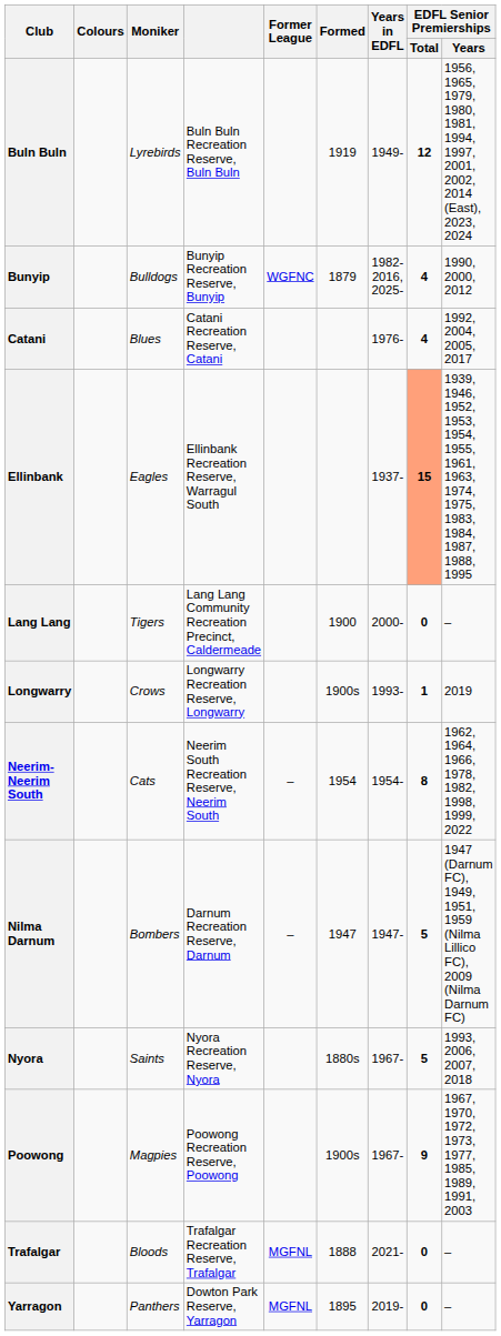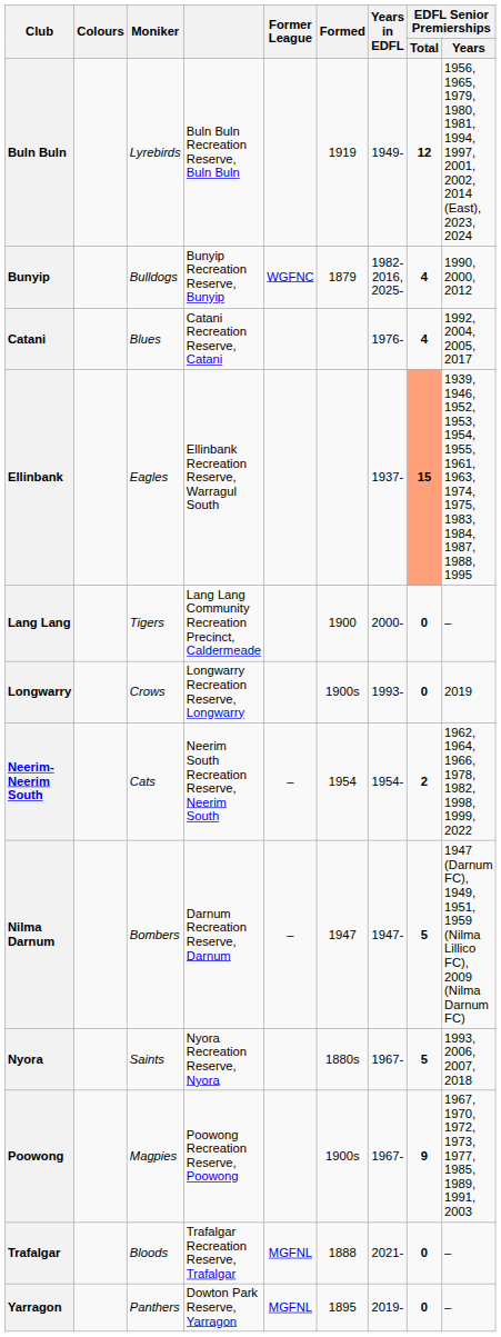Longwarry | EDFL Senior Premierships / Total: 1 -> 0
Neerim-Neerim South | EDFL Senior Premierships / Total: 8 -> 2
